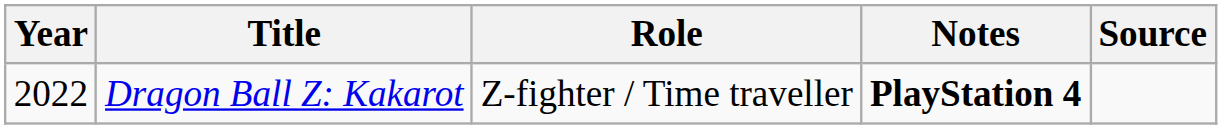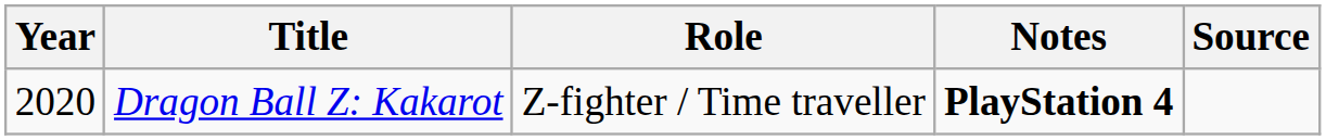Dragon Ball Z: Kakarot | Year: 2022 -> 2020
